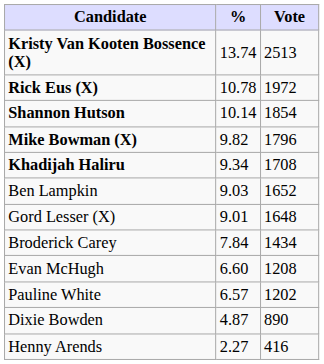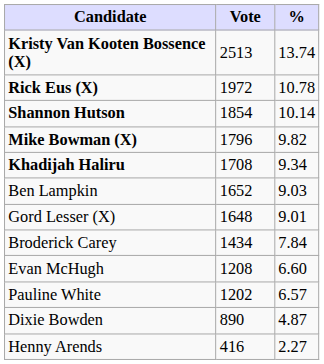columns swapped: Vote <-> %
